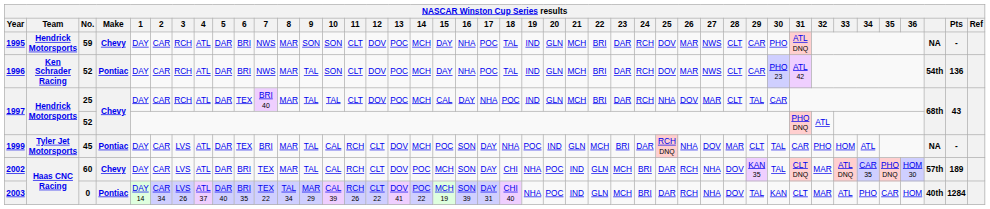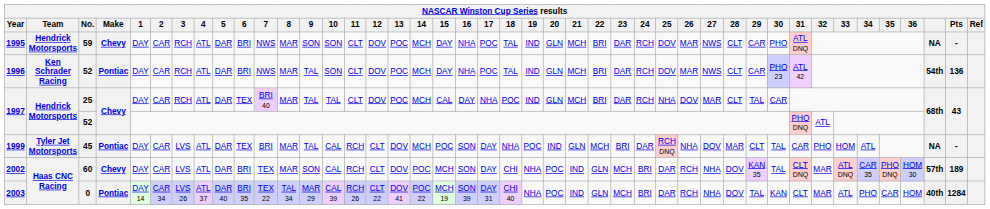2002 | 9: TAL -> SON
